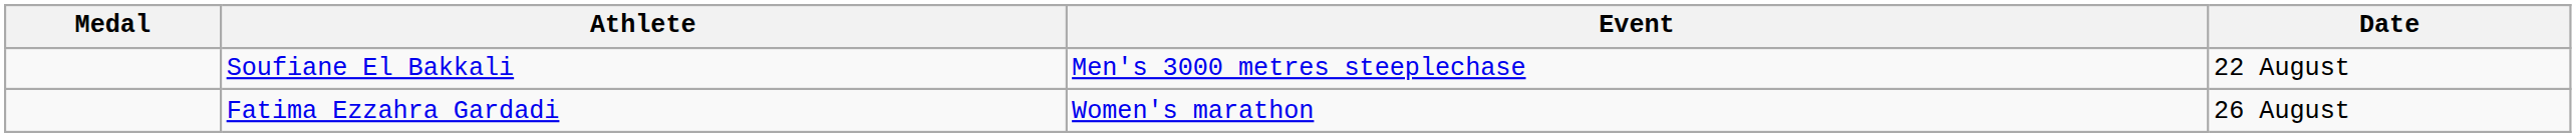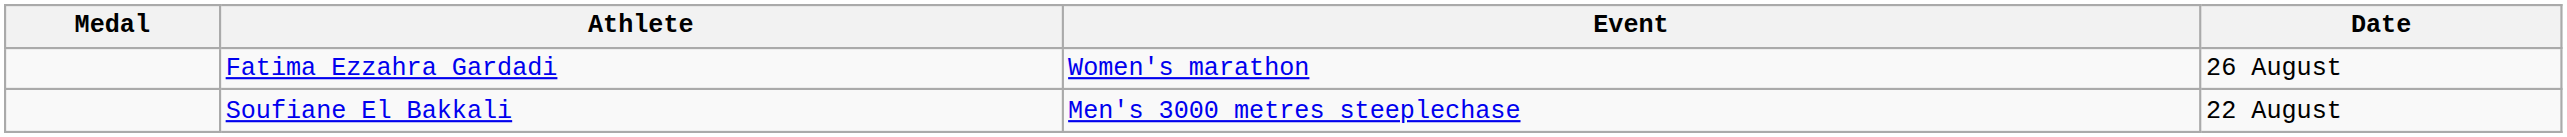rows swapped: Soufiane El Bakkali <-> Fatima Ezzahra Gardadi
